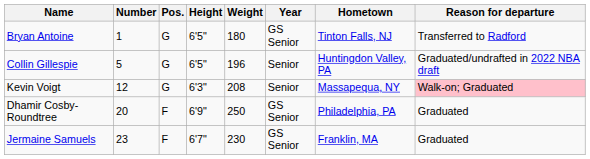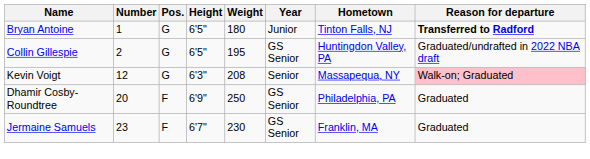Bryan Antoine | Year: GS Senior -> Junior
Bryan Antoine | Reason for departure: normal -> bold
Collin Gillespie | Number: 5 -> 2
Collin Gillespie | Weight: 196 -> 195
Collin Gillespie | Year: Senior -> GS Senior
